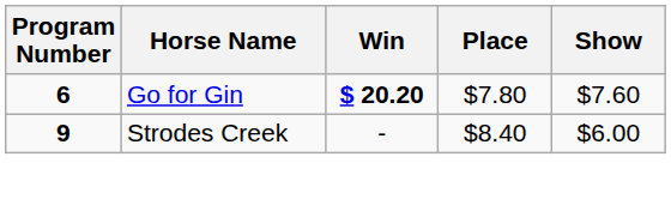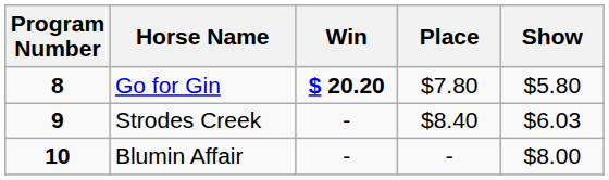Go for Gin | Program Number: 6 -> 8
Go for Gin | Show: $7.60 -> $5.80
Strodes Creek | Show: $6.00 -> $6.03
+ row: 10 | Blumin Affair | - | - | $8.00
